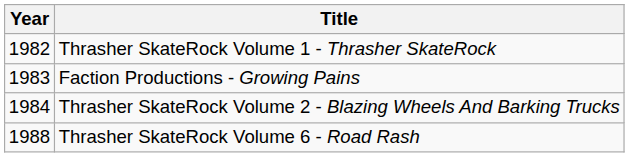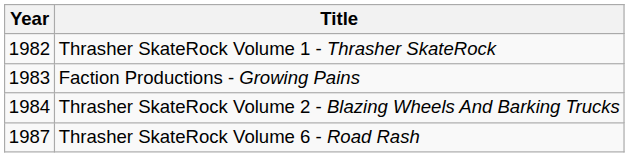Thrasher SkateRock Volume 6 - Road Rash | Year: 1988 -> 1987
